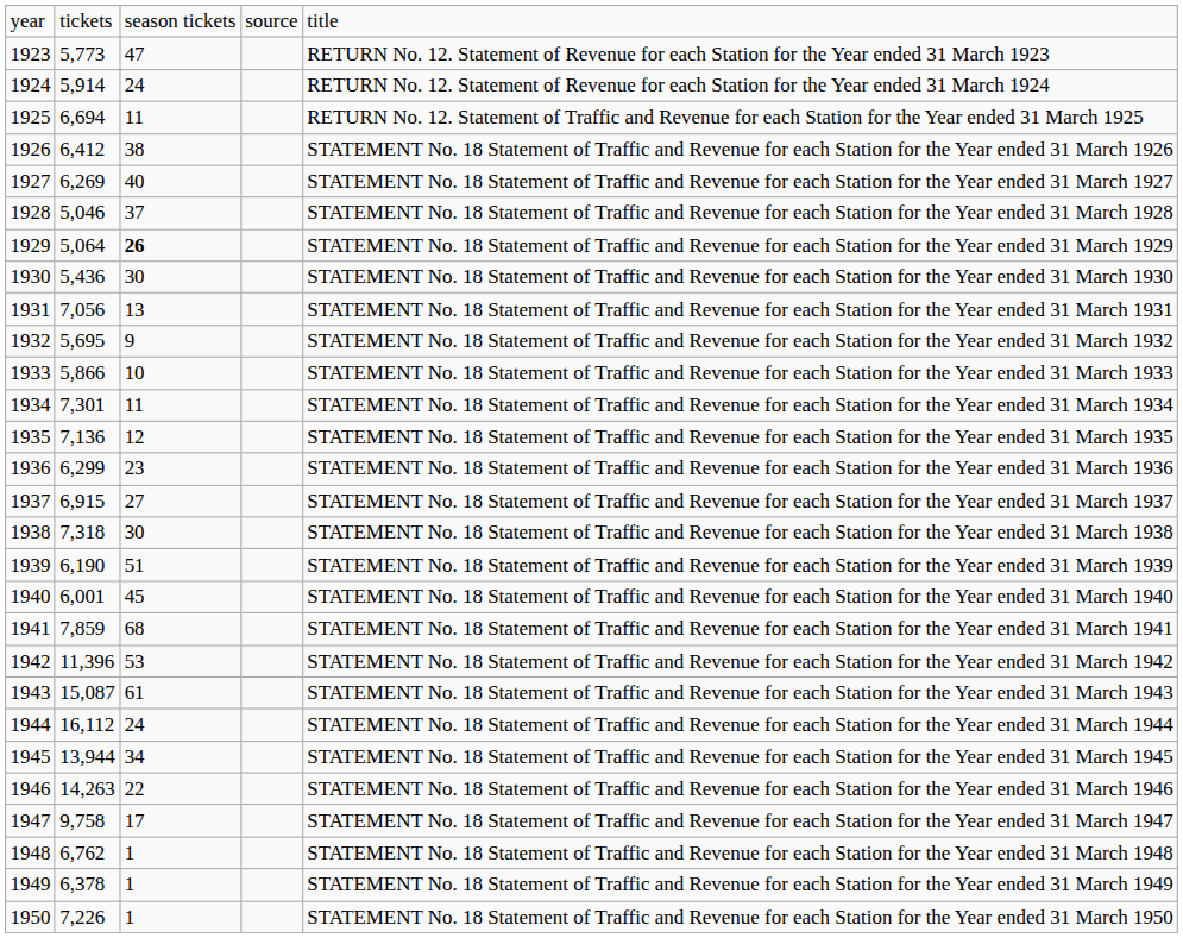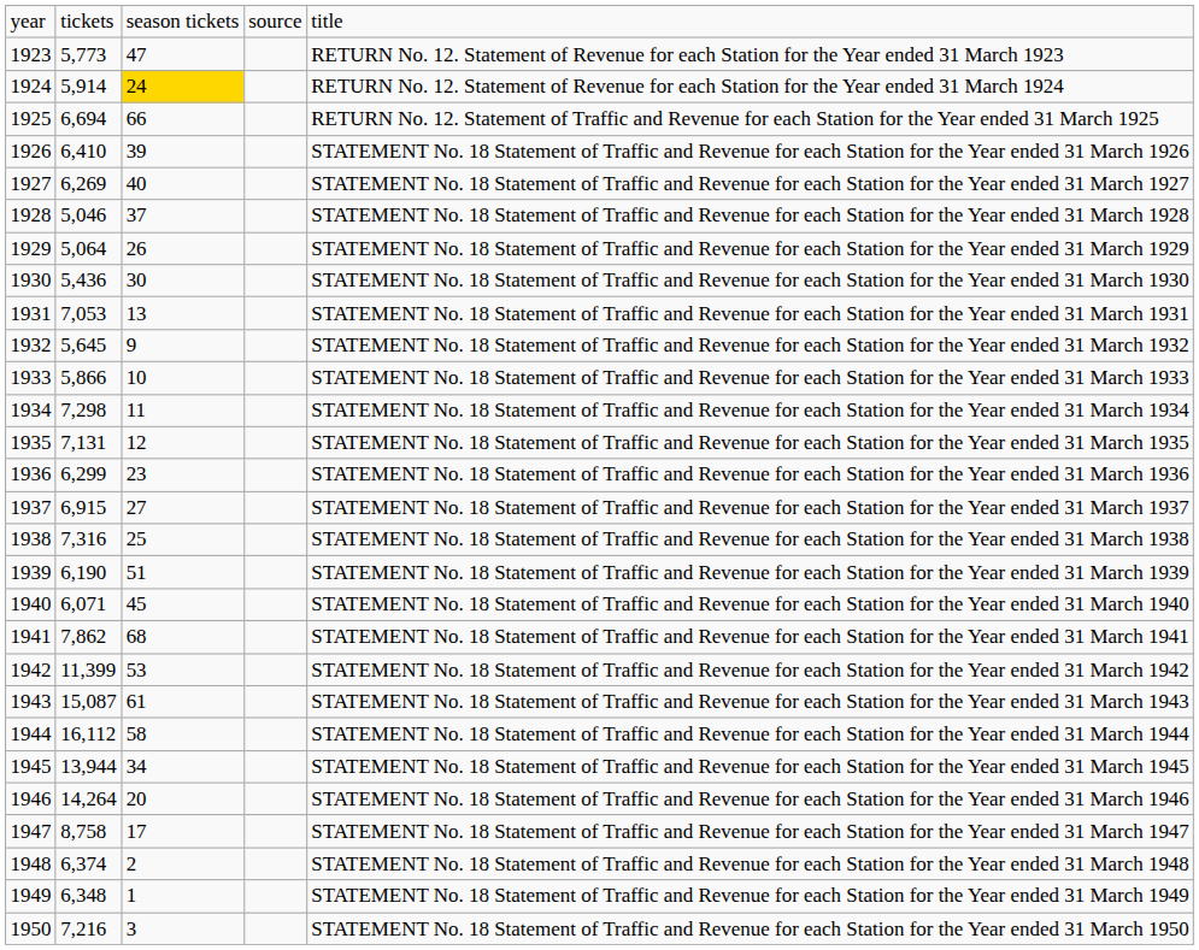1924 | column 3: no background -> gold background
1925 | column 3: 11 -> 66
1926 | column 2: 6,412 -> 6,410
1926 | column 3: 38 -> 39
1929 | column 3: bold -> normal
1931 | column 2: 7,056 -> 7,053
1932 | column 2: 5,695 -> 5,645
1934 | column 2: 7,301 -> 7,298
1935 | column 2: 7,136 -> 7,131
1938 | column 2: 7,318 -> 7,316
1938 | column 3: 30 -> 25
1940 | column 2: 6,001 -> 6,071
1941 | column 2: 7,859 -> 7,862
1942 | column 2: 11,396 -> 11,399
1944 | column 3: 24 -> 58
1946 | column 2: 14,263 -> 14,264
1946 | column 3: 22 -> 20
1947 | column 2: 9,758 -> 8,758
1948 | column 2: 6,762 -> 6,374
1948 | column 3: 1 -> 2
1949 | column 2: 6,378 -> 6,348
1950 | column 2: 7,226 -> 7,216
1950 | column 3: 1 -> 3
